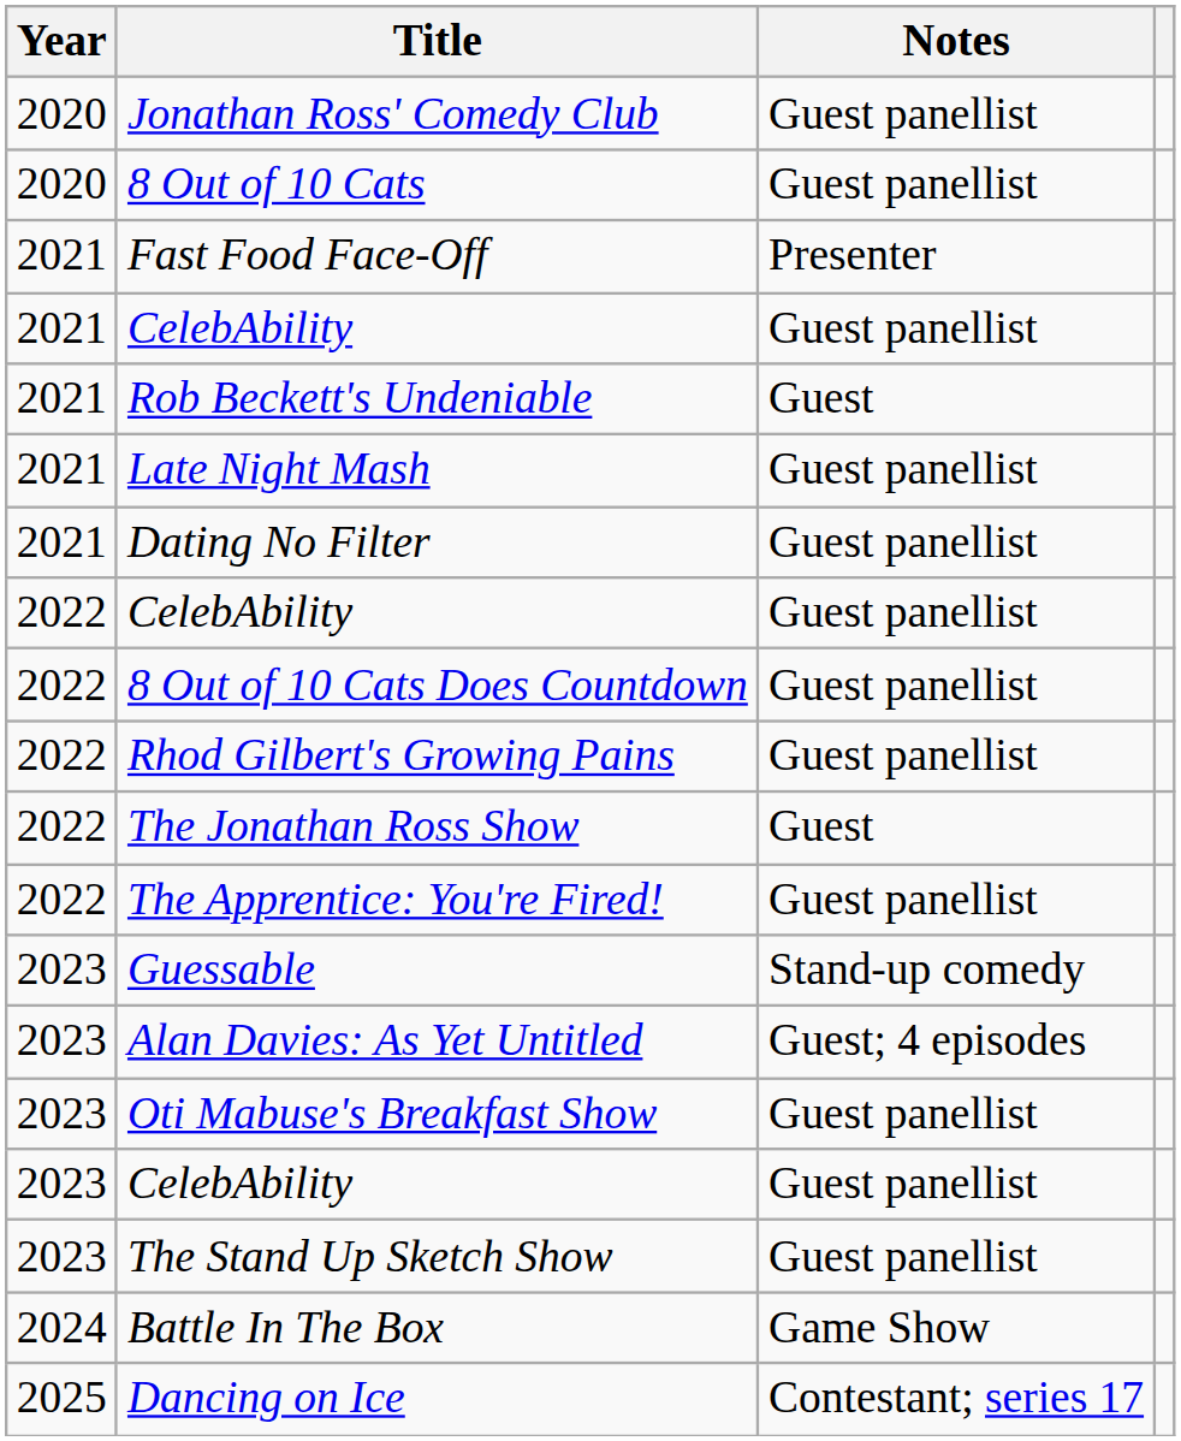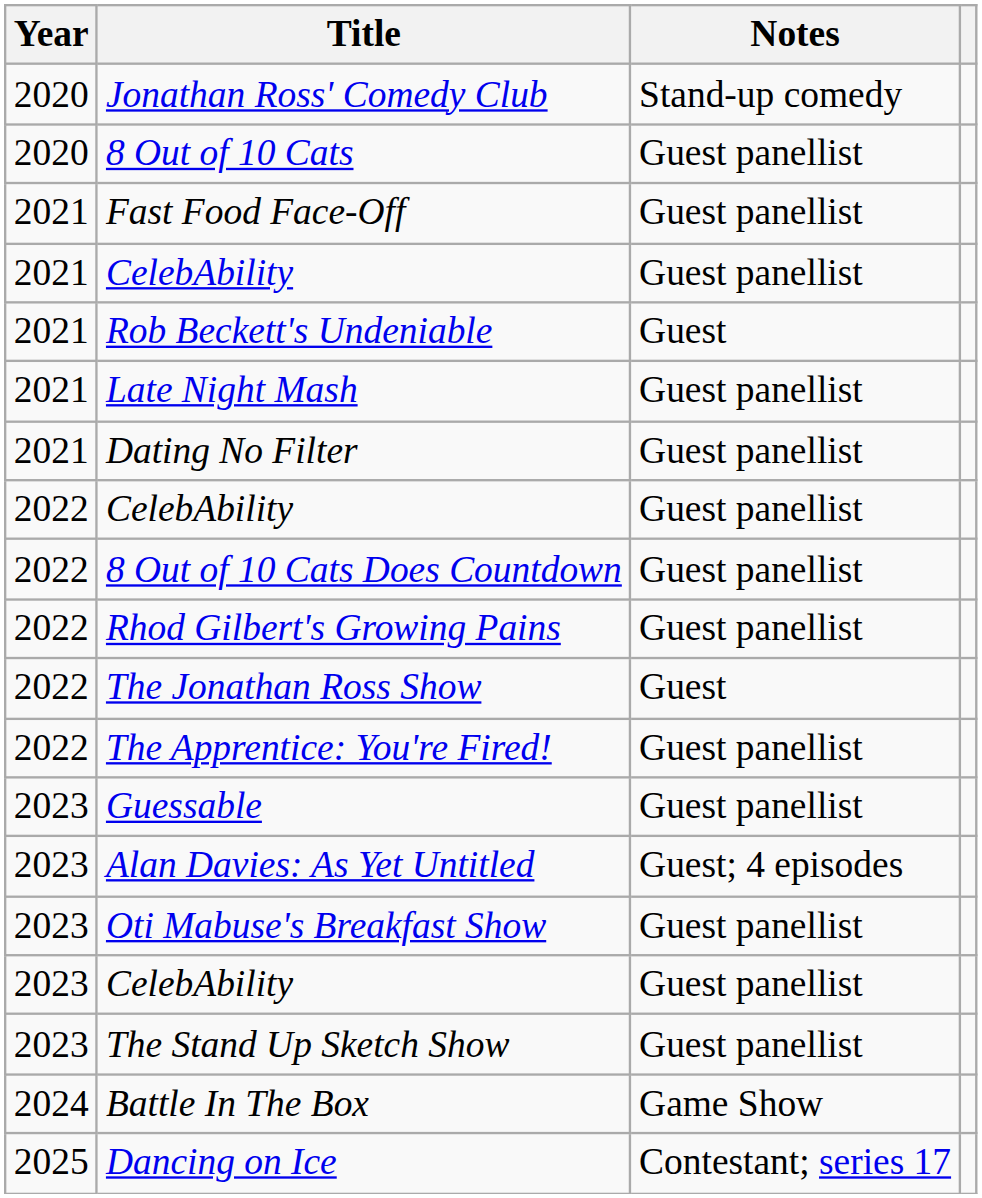Jonathan Ross' Comedy Club | Notes: Guest panellist -> Stand-up comedy
Fast Food Face-Off | Notes: Presenter -> Guest panellist
Guessable | Notes: Stand-up comedy -> Guest panellist
